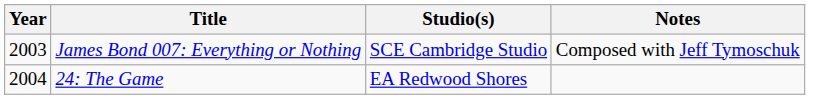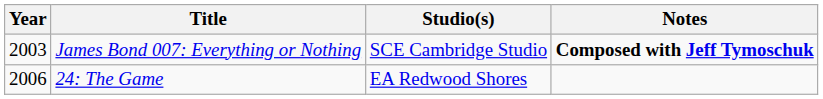James Bond 007: Everything or Nothing | Notes: normal -> bold
24: The Game | Year: 2004 -> 2006
